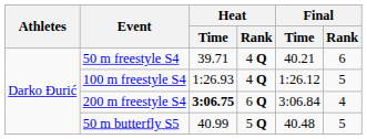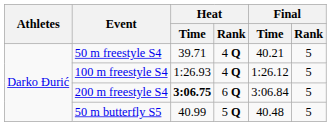50 m freestyle S4 | Final / Rank: 6 -> 5
200 m freestyle S4 | Final / Rank: 4 -> 5
